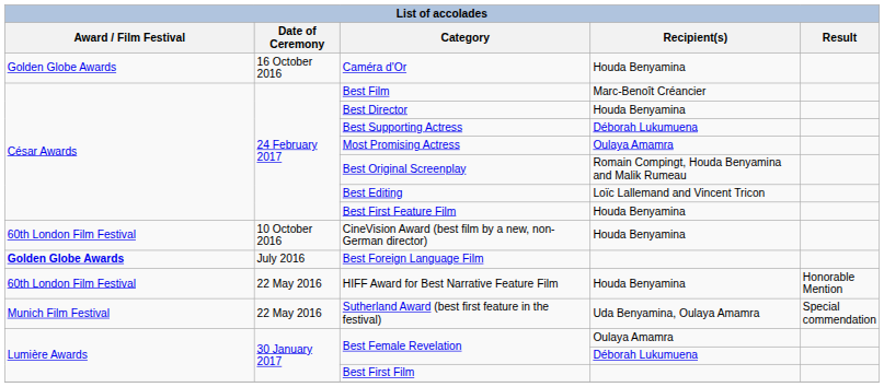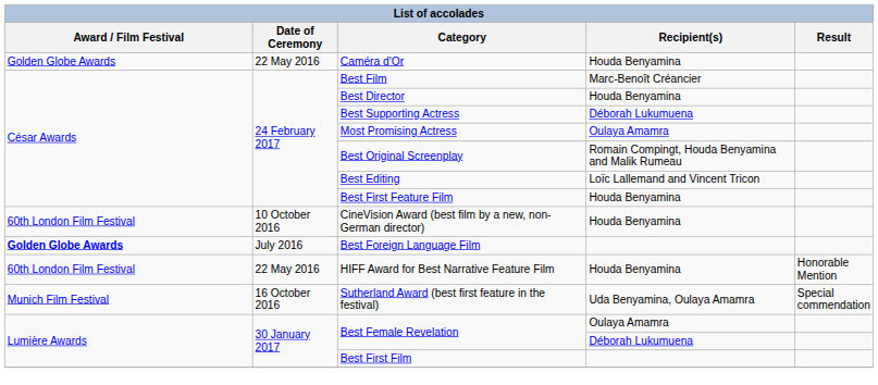Caméra d'Or | Date of Ceremony: 16 October 2016 -> 22 May 2016
Sutherland Award (best first feature in the festival) | Date of Ceremony: 22 May 2016 -> 16 October 2016
